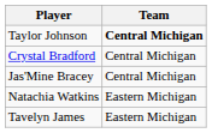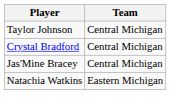Taylor Johnson | Team: bold -> normal
- row: Tavelyn James | Eastern Michigan
